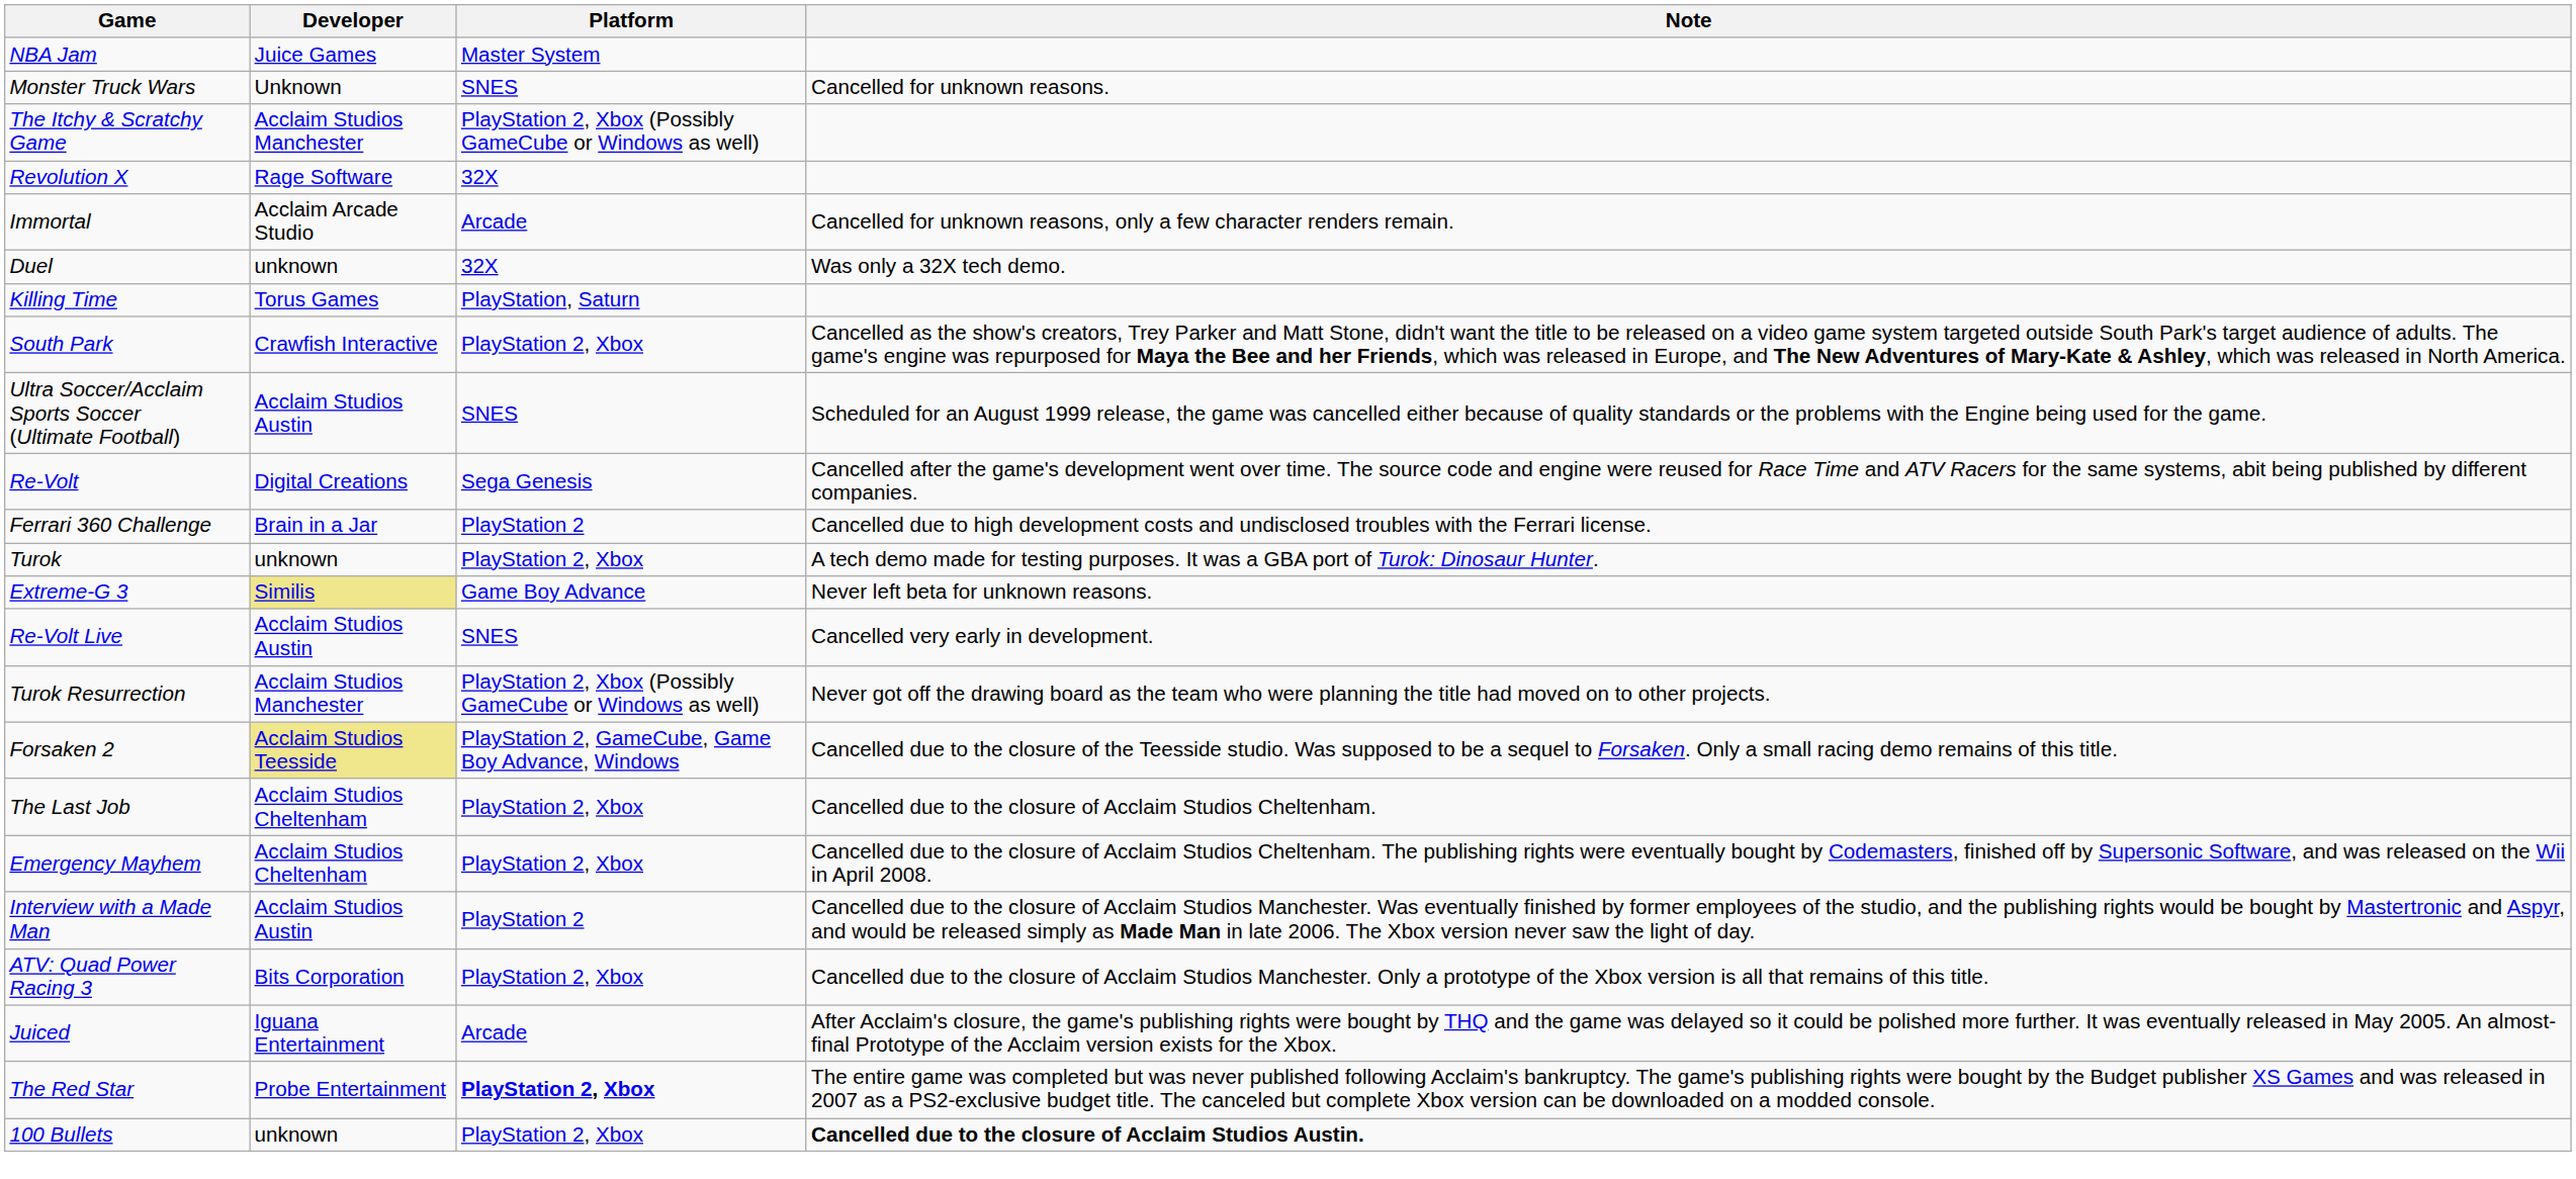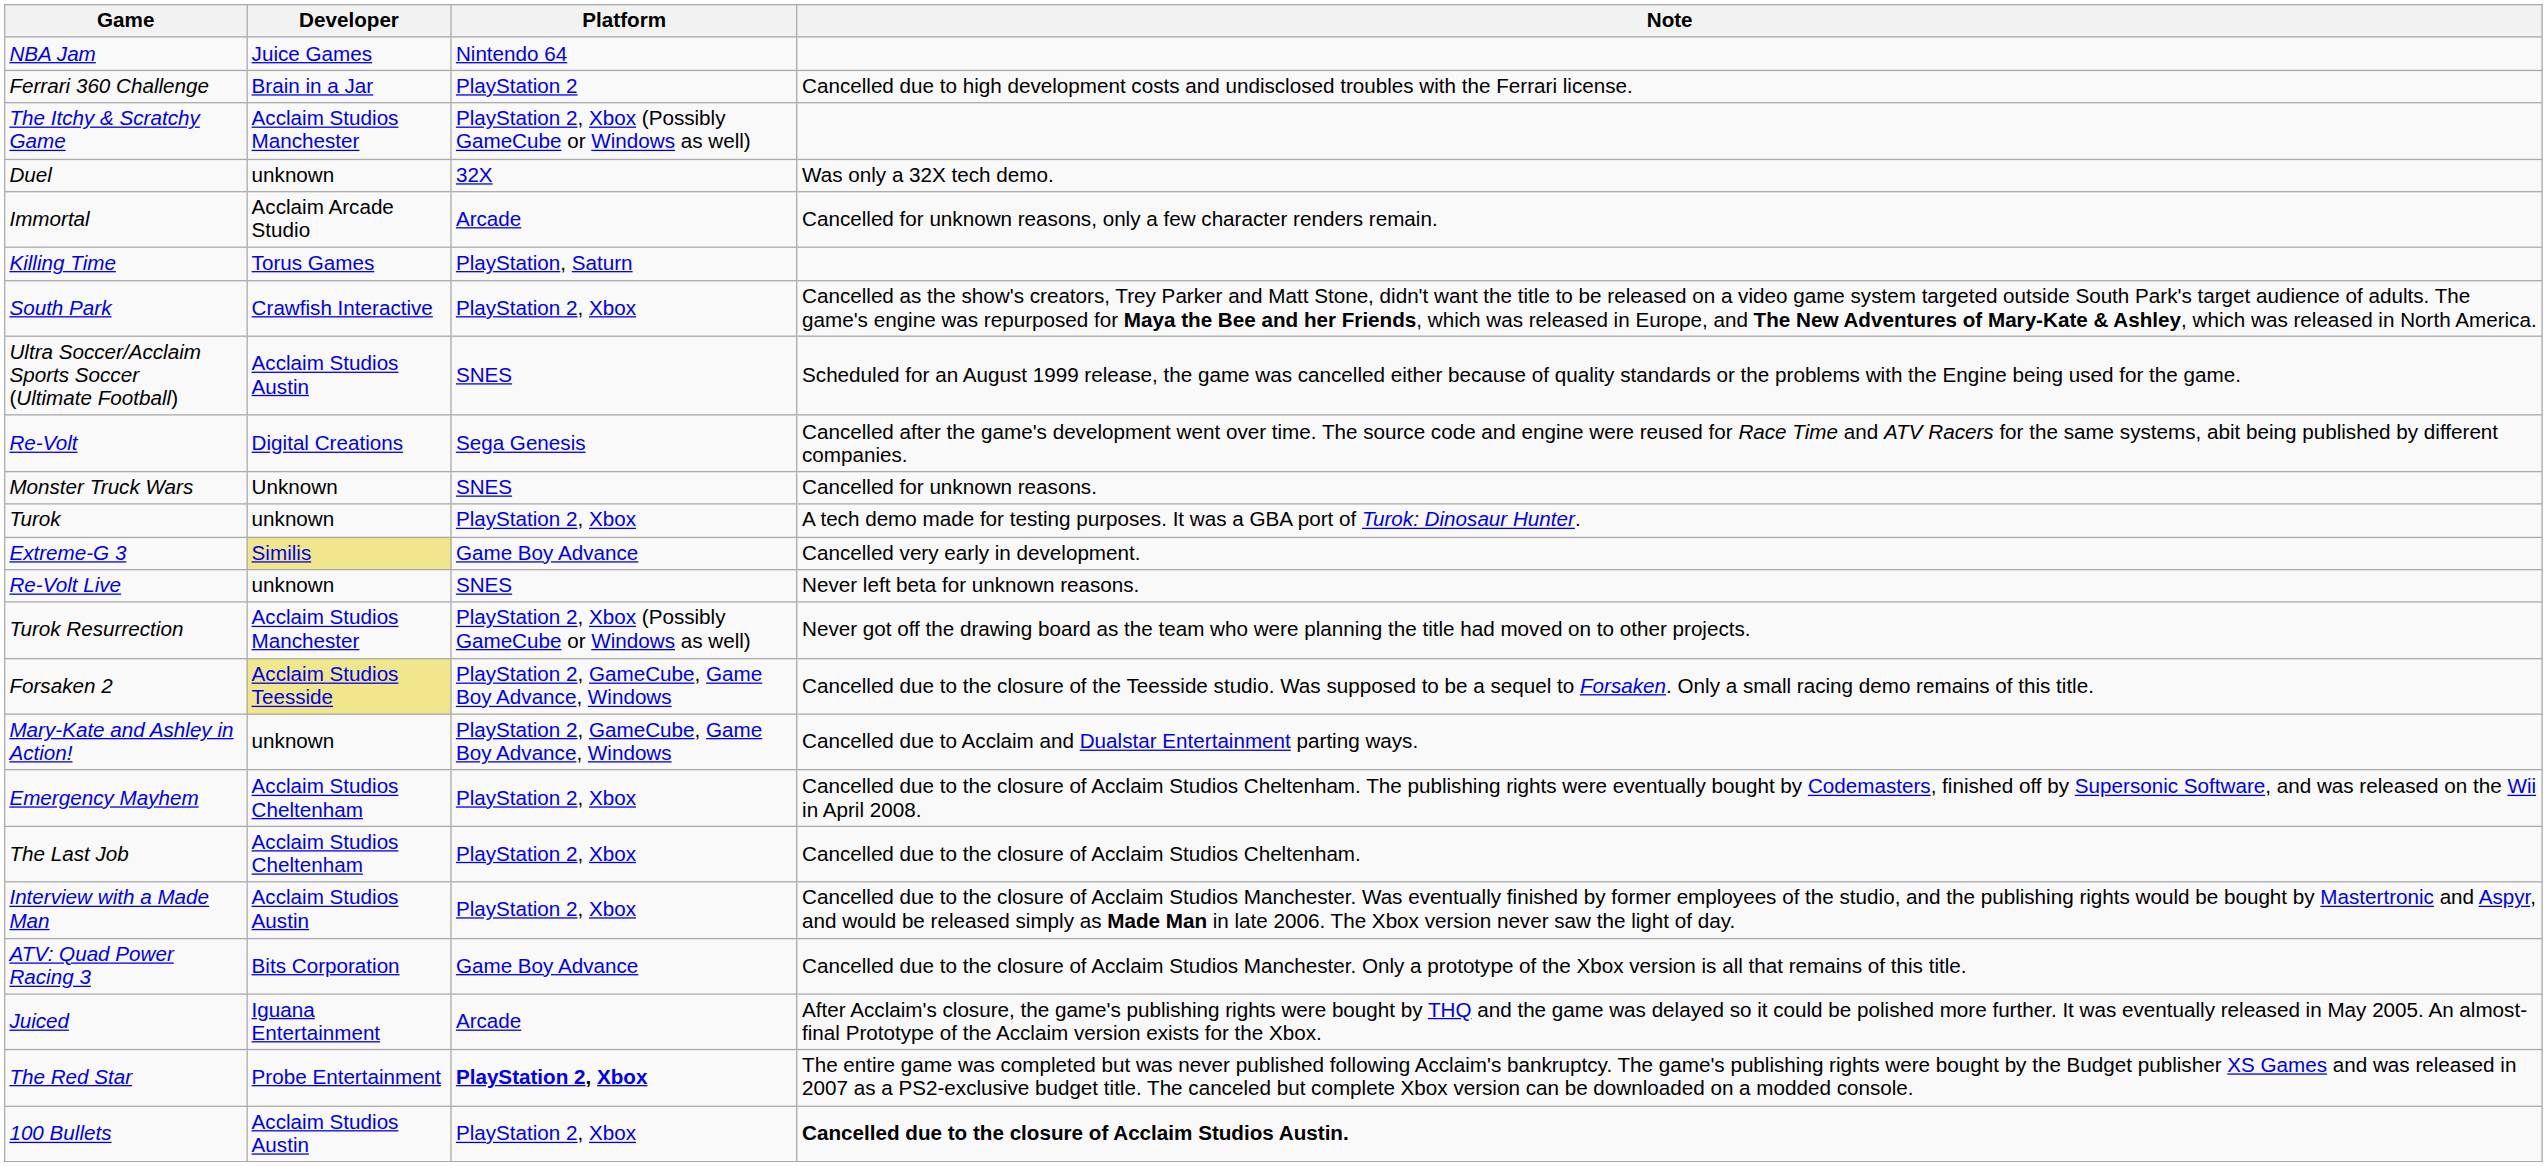NBA Jam | Platform: Master System -> Nintendo 64
rows swapped: Monster Truck Wars <-> Ferrari 360 Challenge
- row: Revolution X | Rage Software | 32X
rows swapped: Duel <-> Immortal
Extreme-G 3 | Note: Never left beta for unknown reasons. -> Cancelled very early in development.
Re-Volt Live | Developer: Acclaim Studios Austin -> unknown
Re-Volt Live | Note: Cancelled very early in development. -> Never left beta for unknown reasons.
+ row: Mary-Kate and Ashley in Action! | unknown | PlayStation 2, GameCube, Game Boy Advance, Windows | Cancelled due to Acclaim and Dualstar Entertainment parting ways.
rows swapped: Emergency Mayhem <-> The Last Job
Interview with a Made Man | Platform: PlayStation 2 -> PlayStation 2, Xbox
ATV: Quad Power Racing 3 | Platform: PlayStation 2, Xbox -> Game Boy Advance
100 Bullets | Developer: unknown -> Acclaim Studios Austin
